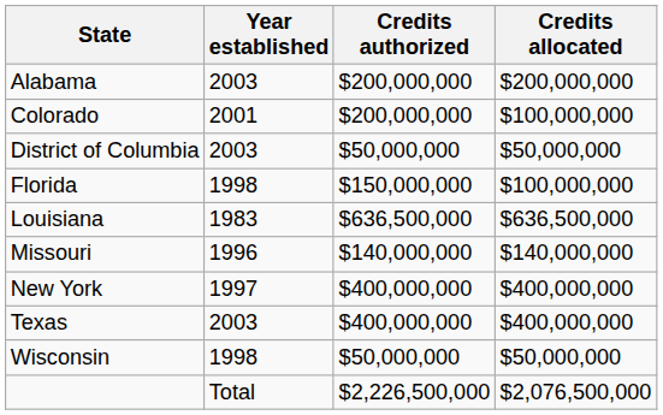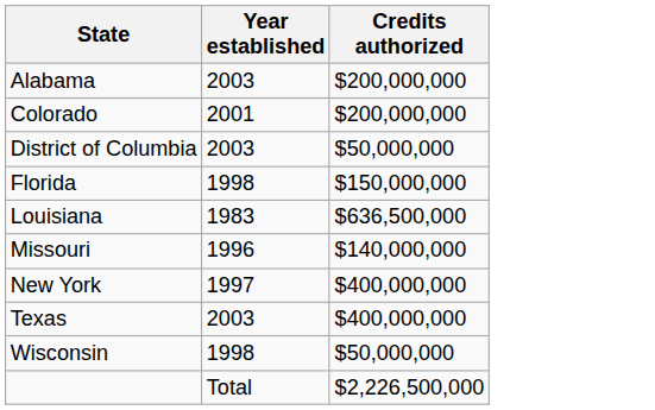- column: Credits allocated | $200,000,000 | $100,000,000 | $50,000,000 | $100,000,000 | $636,500,000 | $140,000,000 | $400,000,000 | $400,000,000 | $50,000,000 | $2,076,500,000
